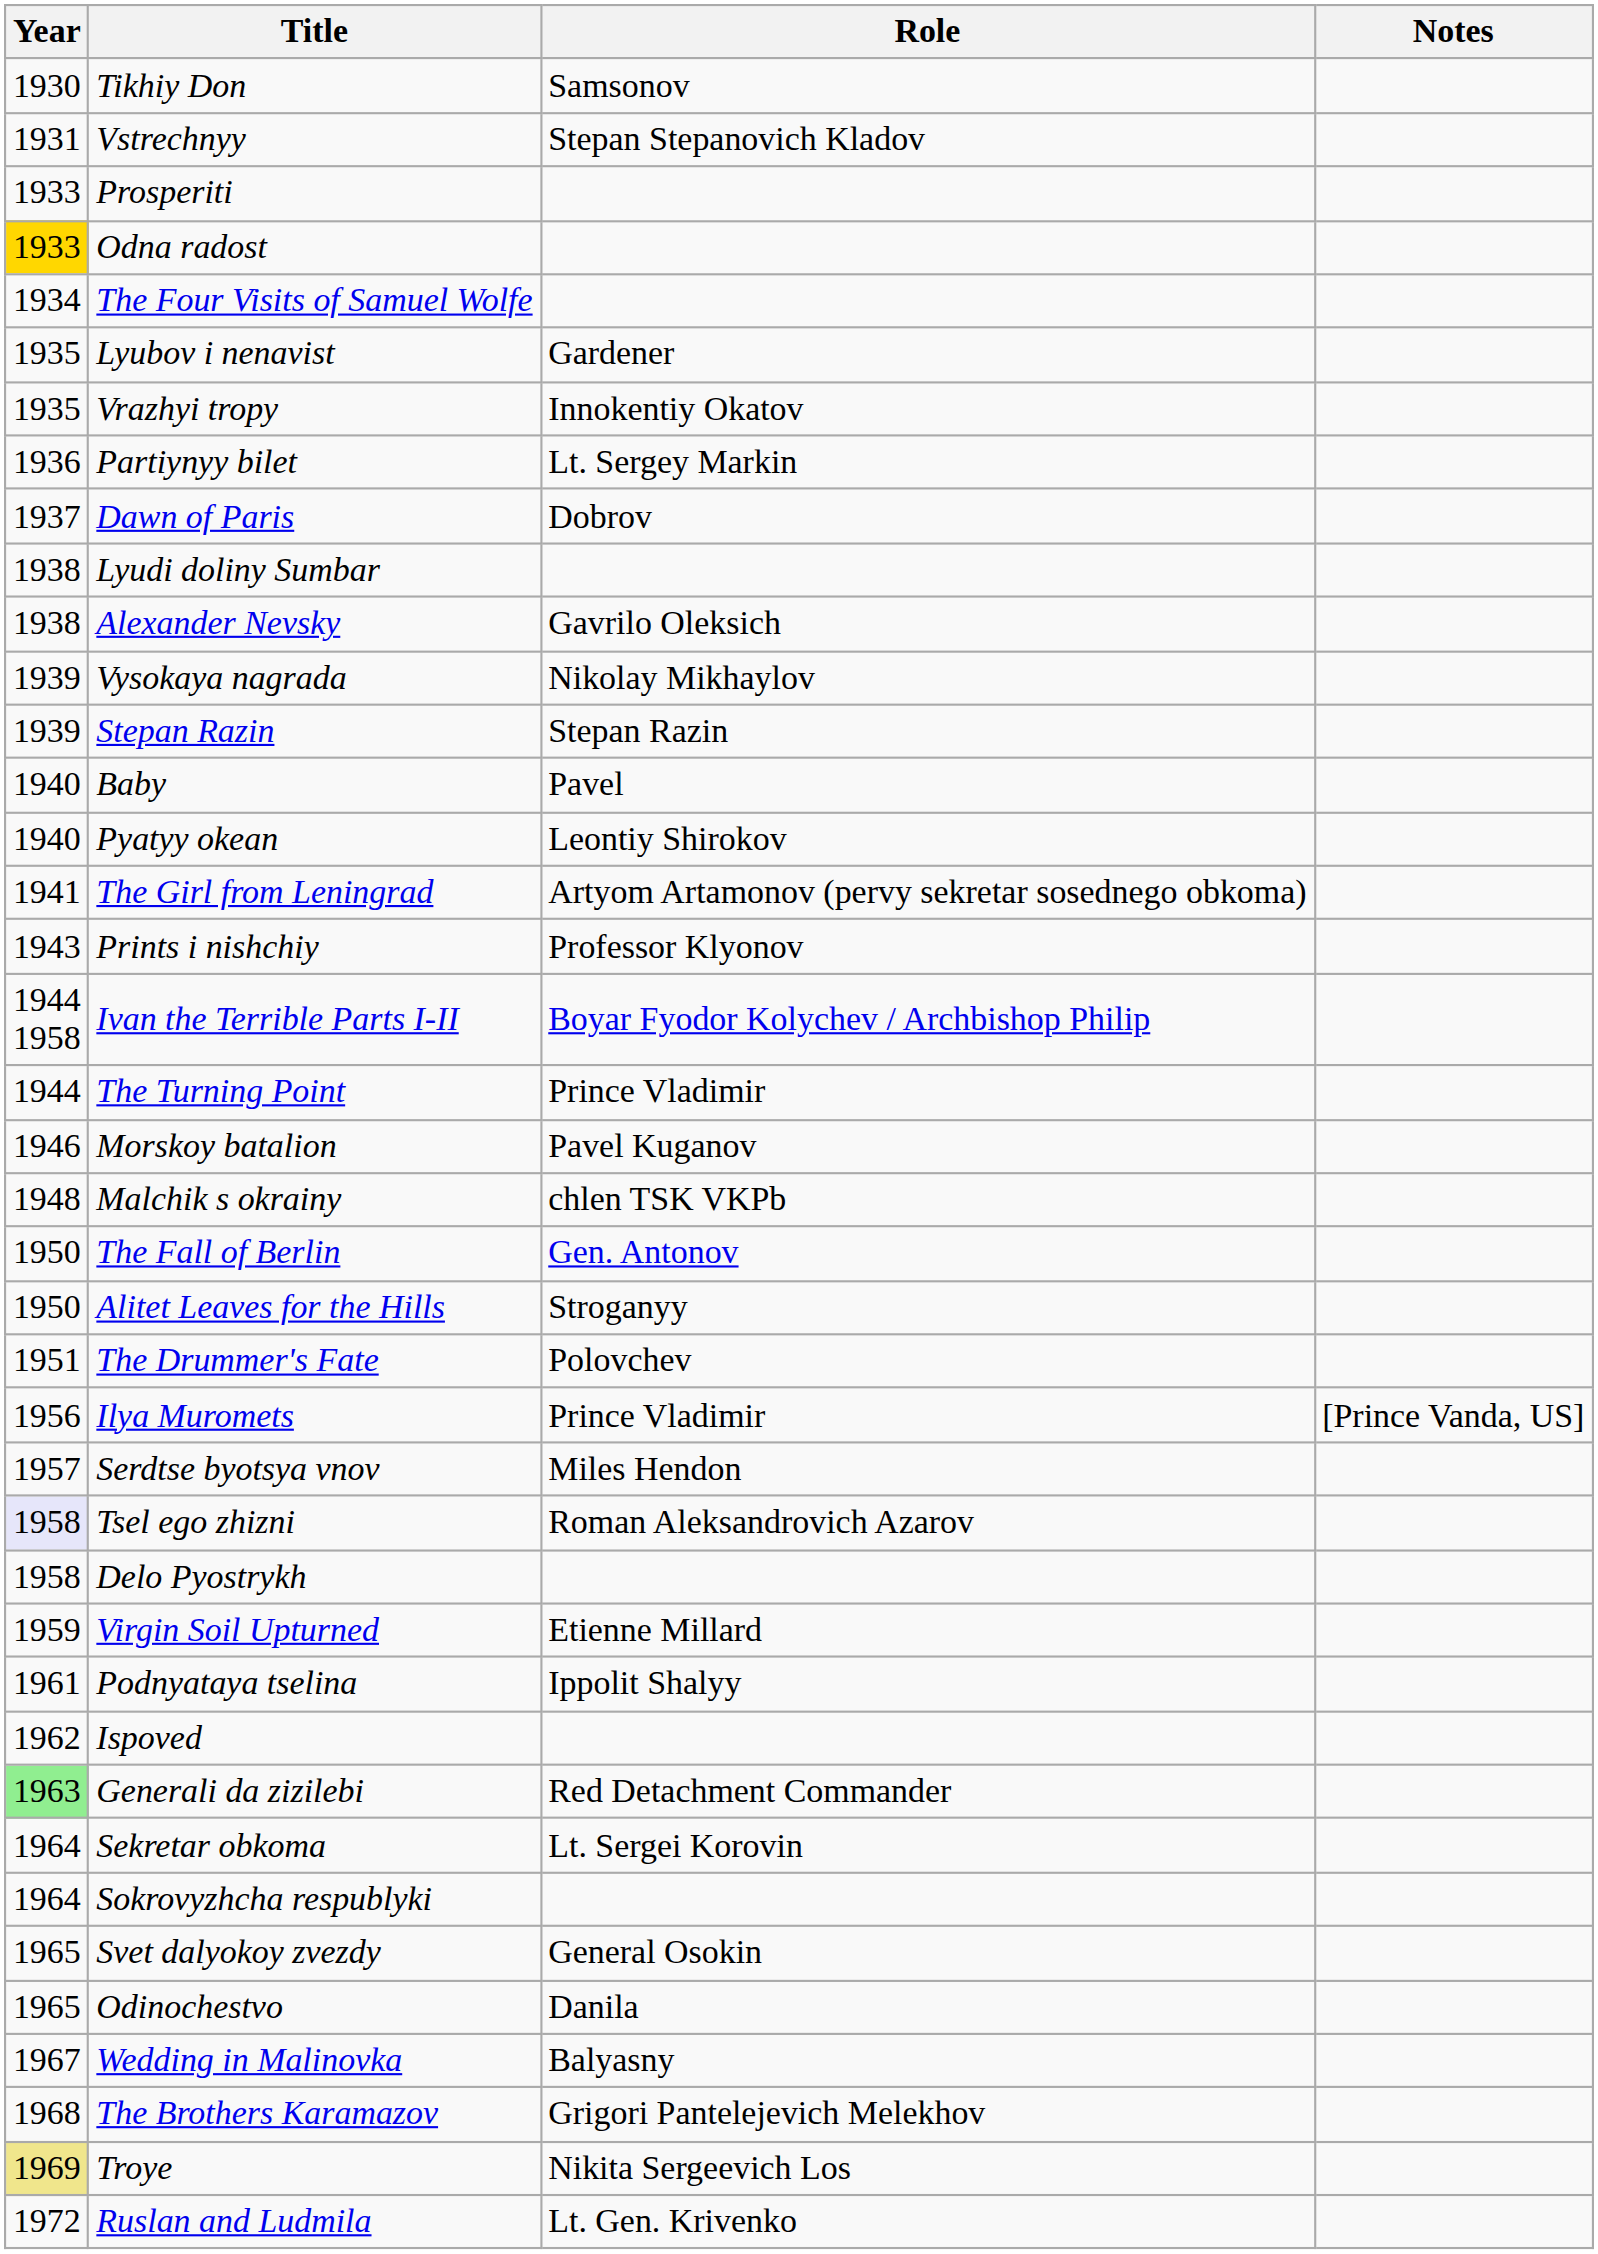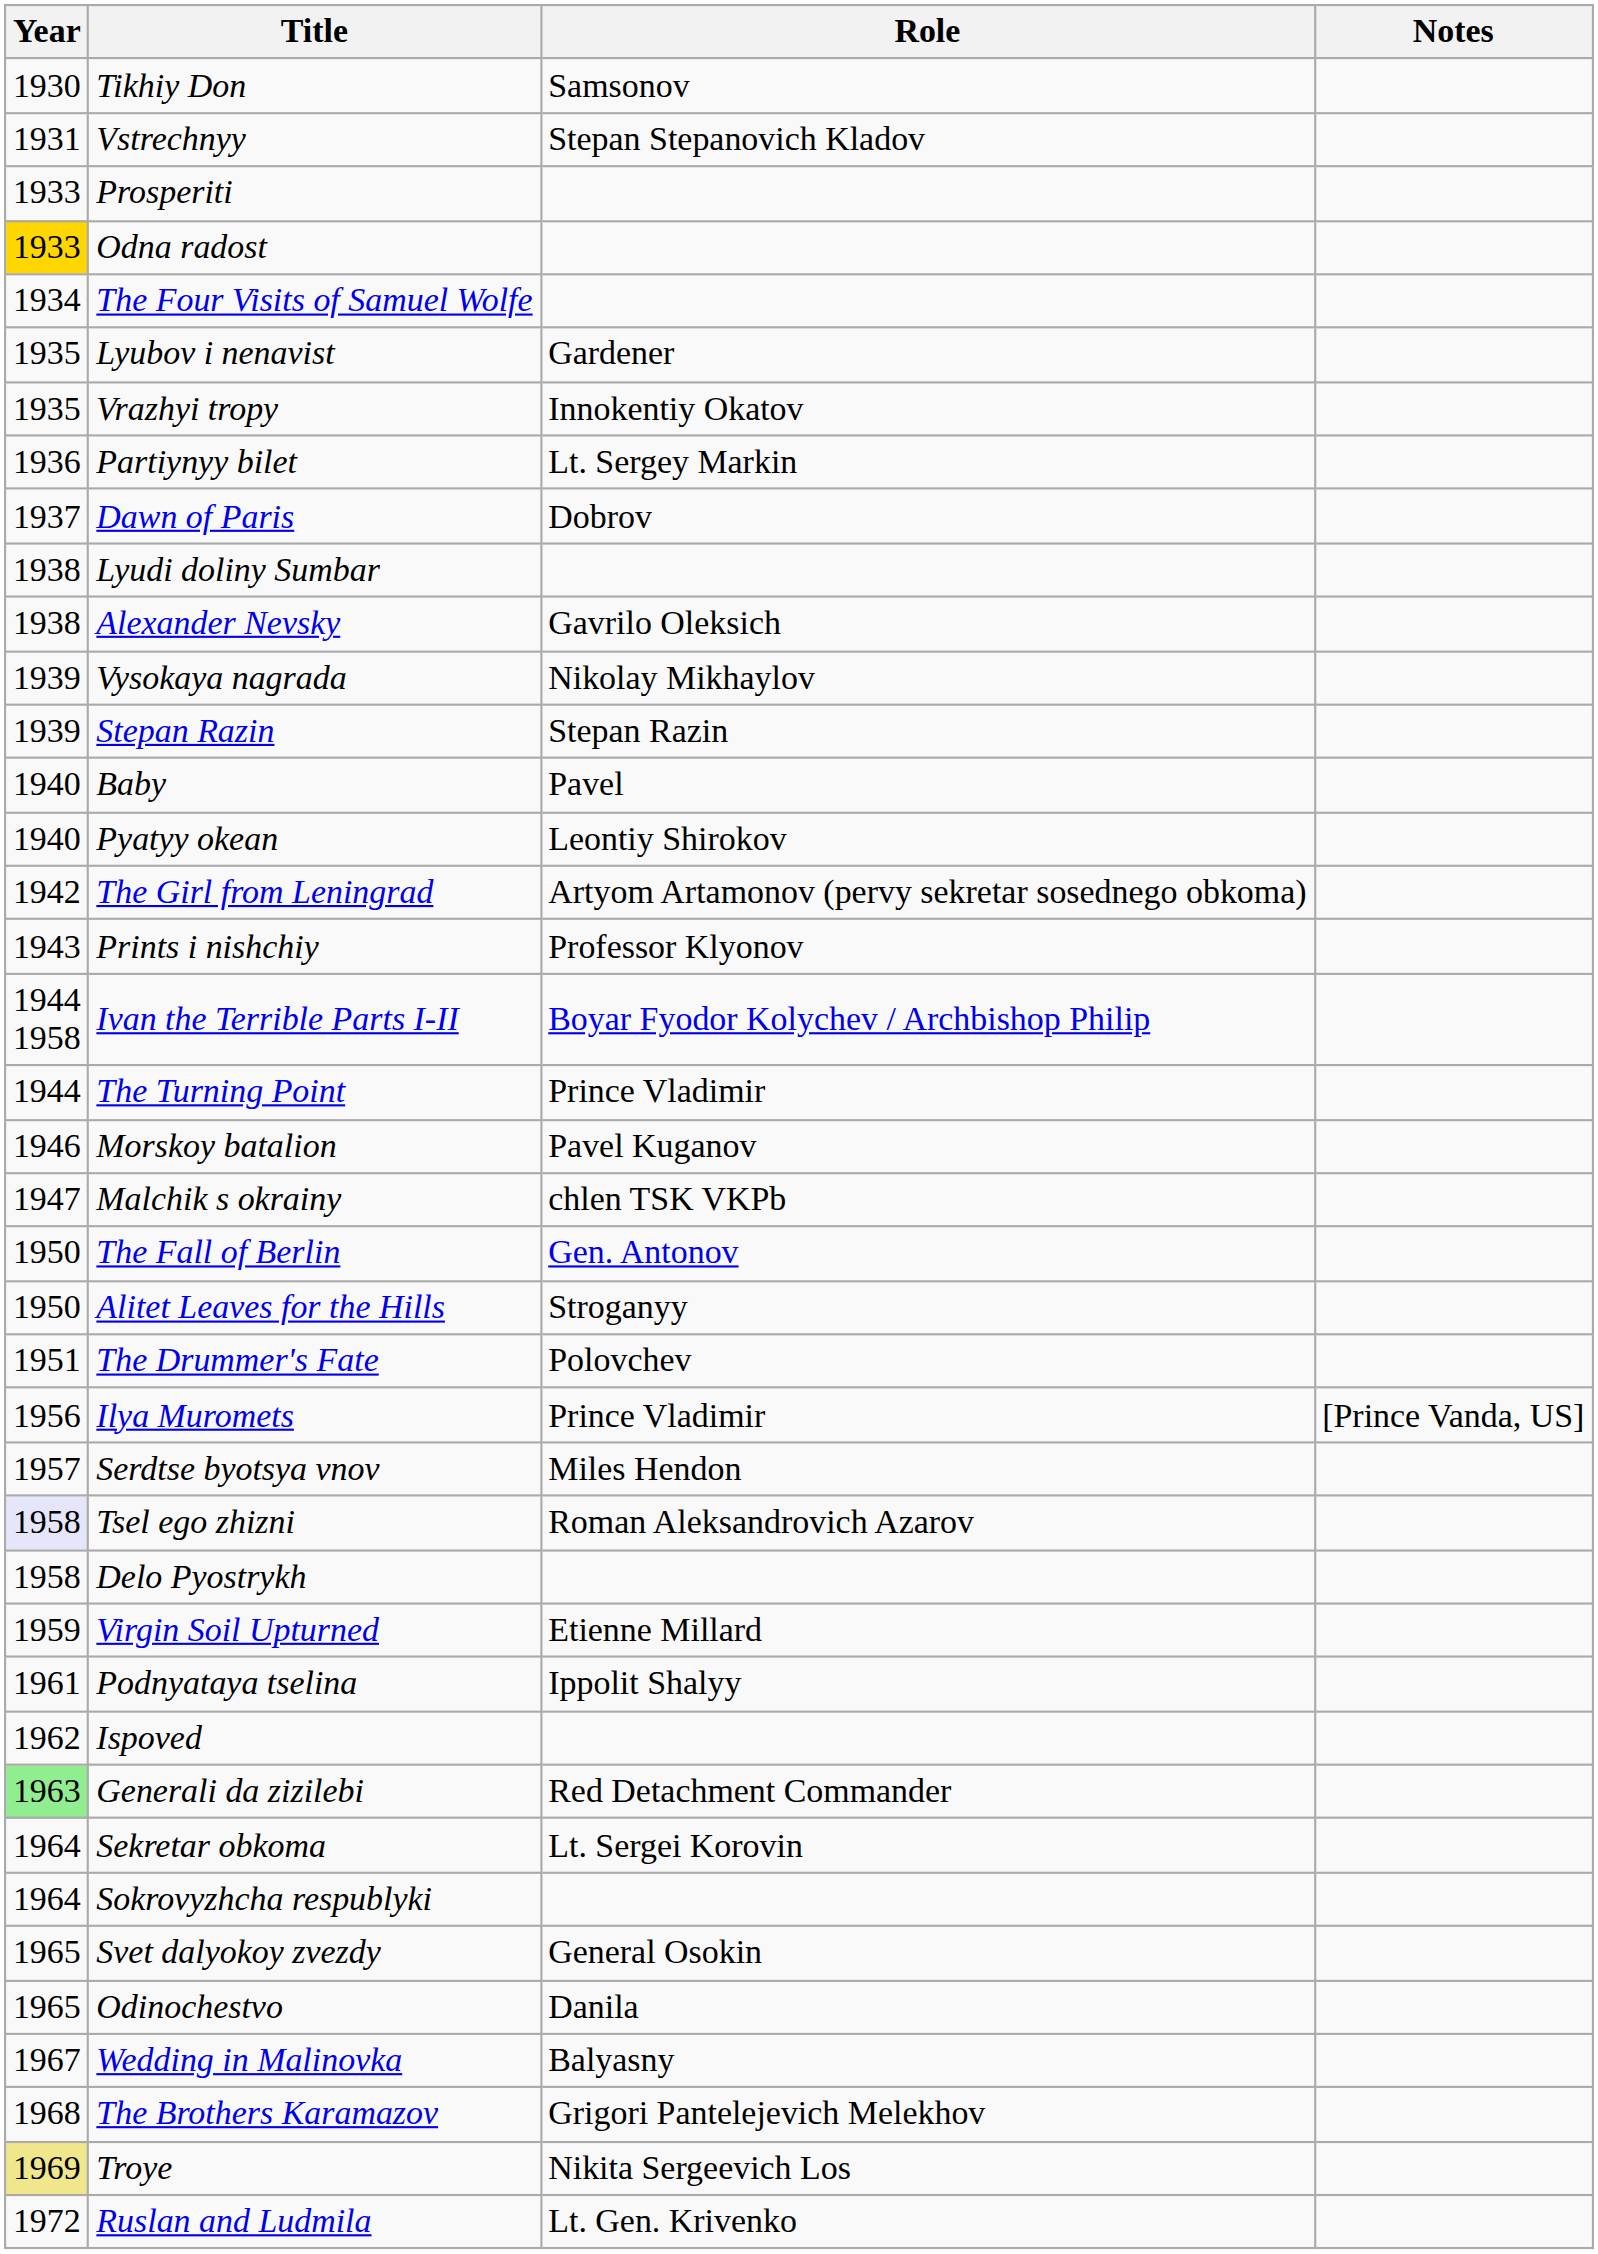The Girl from Leningrad | Year: 1941 -> 1942
Malchik s okrainy | Year: 1948 -> 1947
